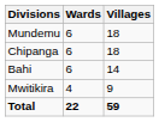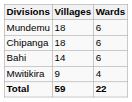columns swapped: Wards <-> Villages
